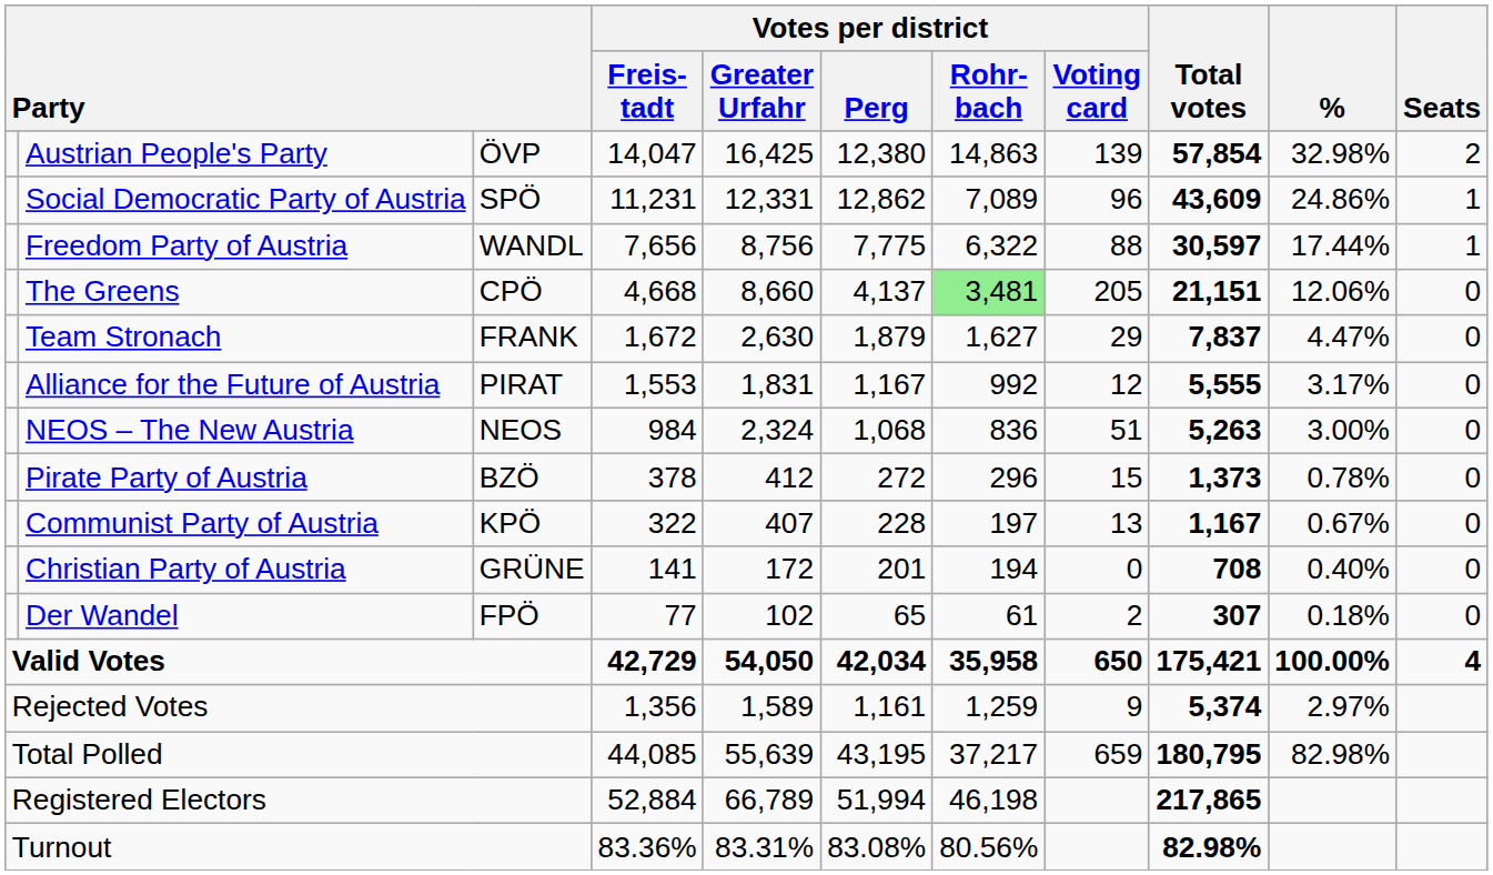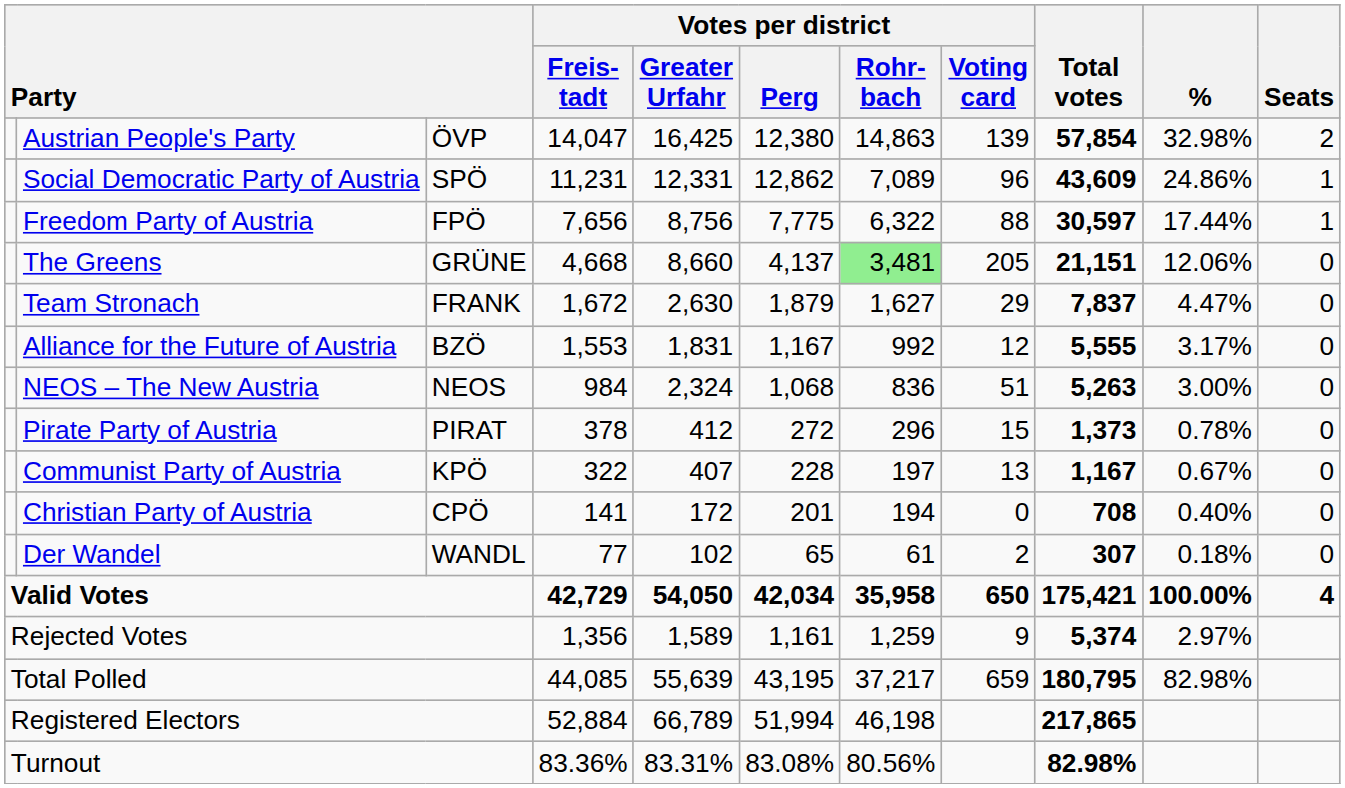Freedom Party of Austria | column 3: WANDL -> FPÖ
The Greens | column 3: CPÖ -> GRÜNE
Alliance for the Future of Austria | column 3: PIRAT -> BZÖ
Pirate Party of Austria | column 3: BZÖ -> PIRAT
Christian Party of Austria | column 3: GRÜNE -> CPÖ
Der Wandel | column 3: FPÖ -> WANDL
